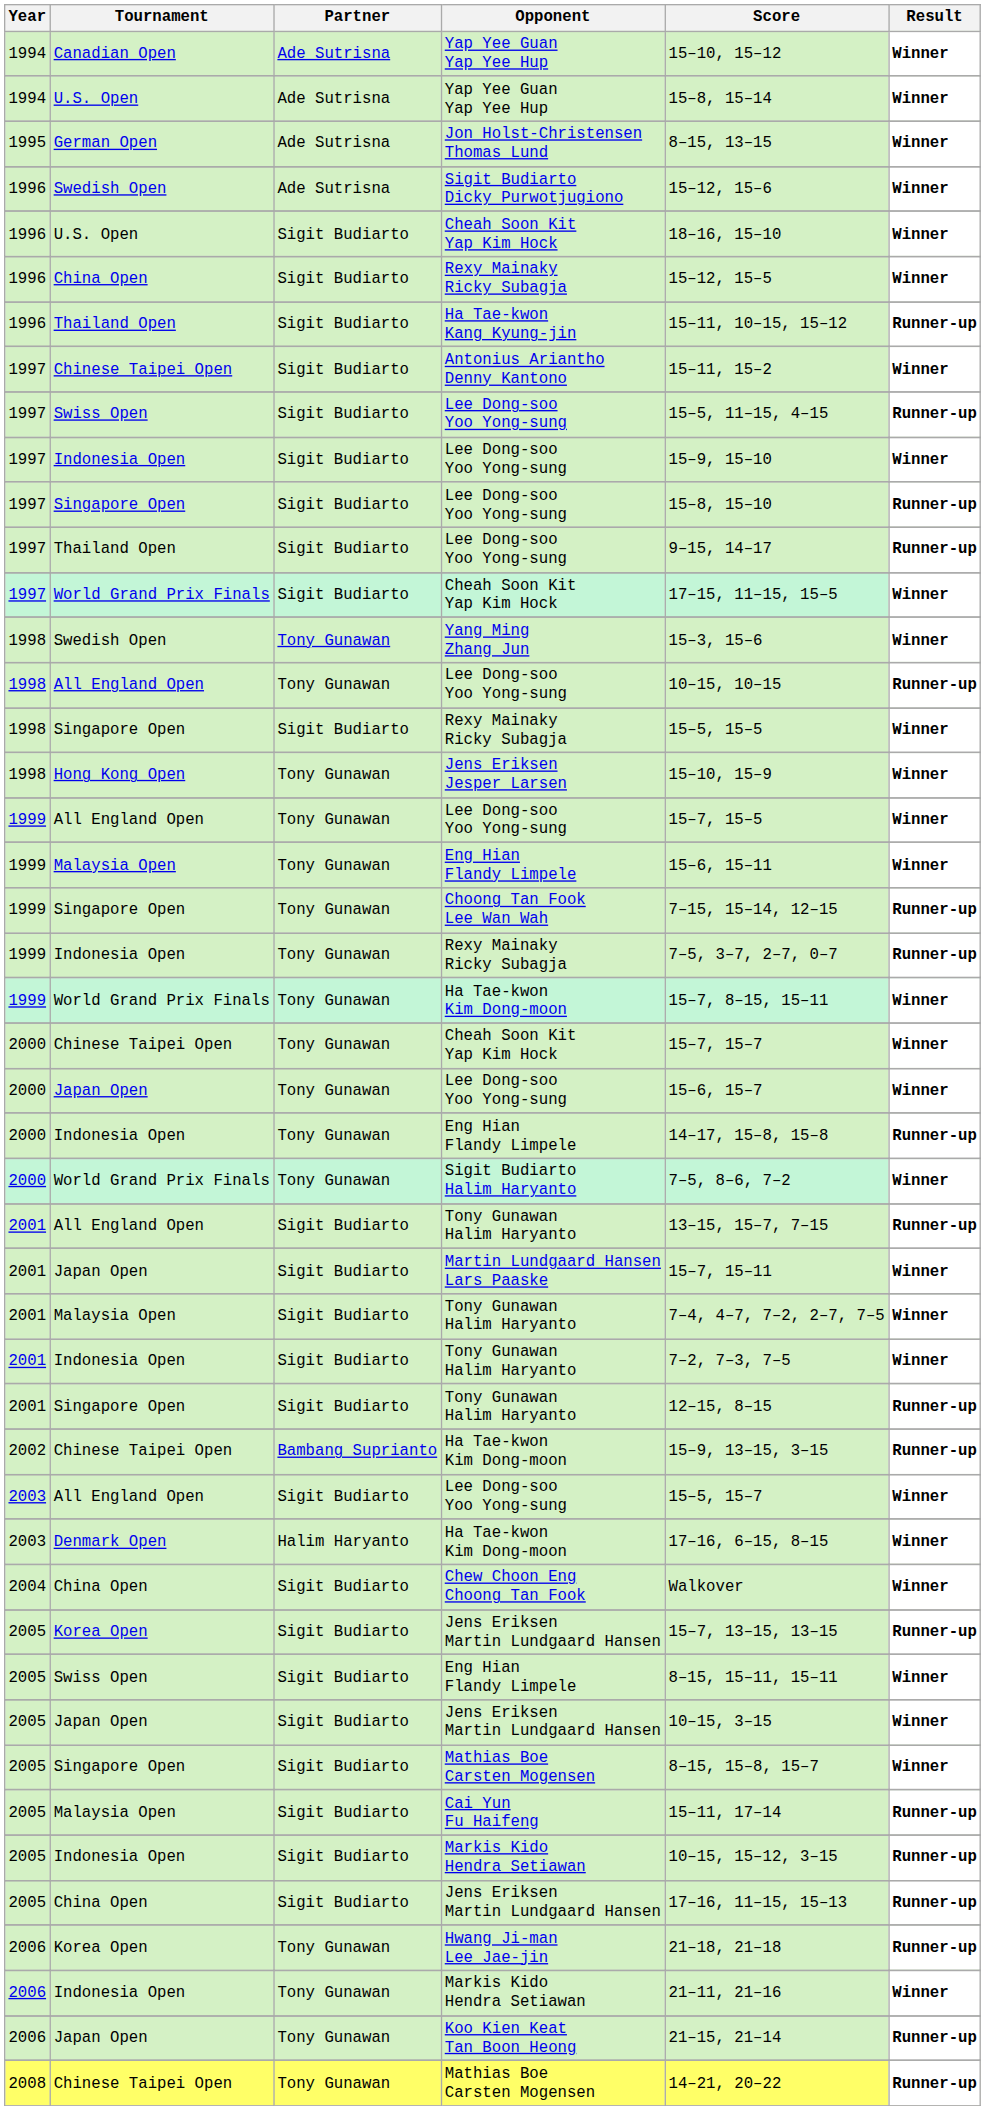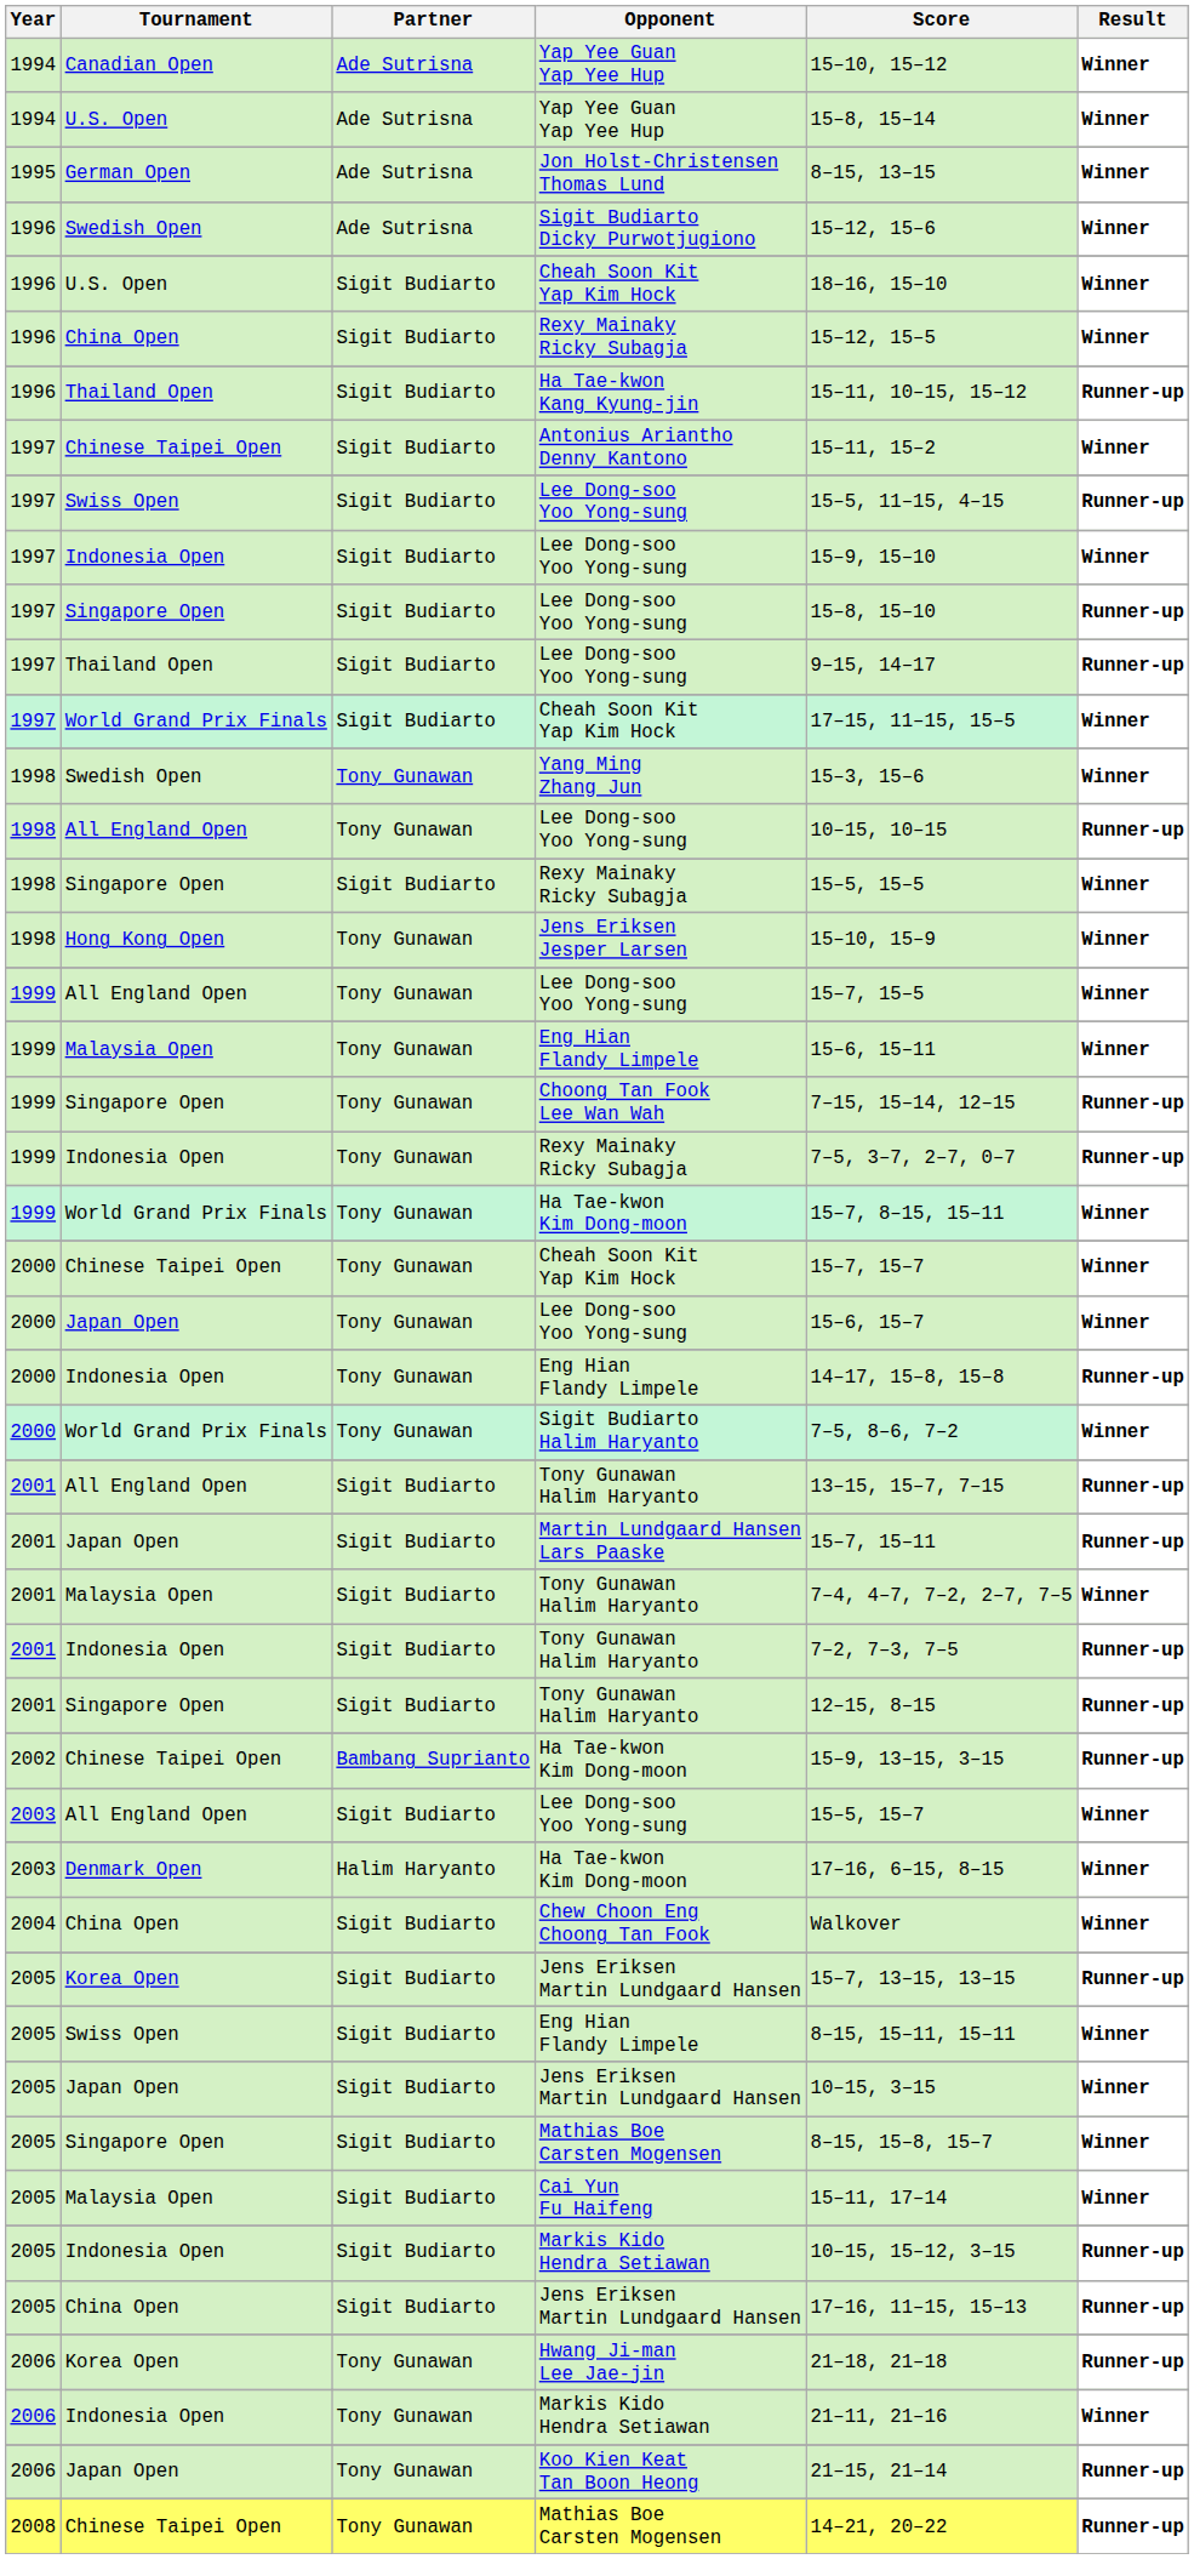Martin Lundgaard Hansen Lars Paaske | Result: Winner -> Runner-up
Indonesia Open / Tony Gunawan Halim Haryanto | Result: Winner -> Runner-up
Cai Yun Fu Haifeng | Result: Runner-up -> Winner
